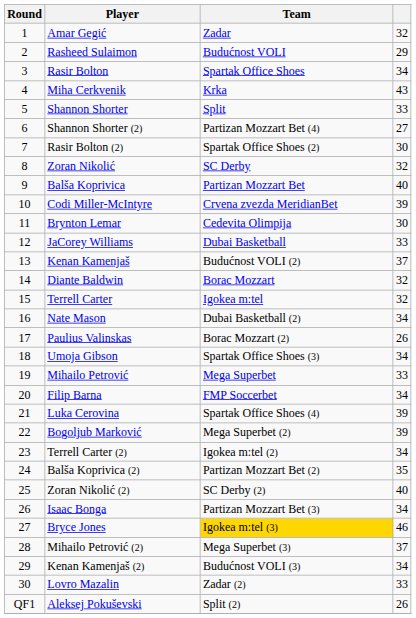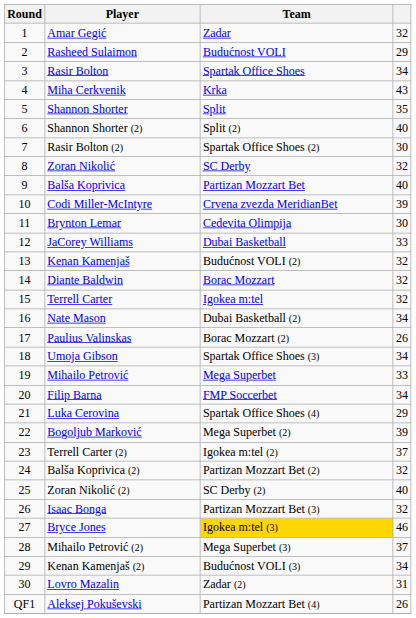Shannon Shorter | column 4: 33 -> 35
Shannon Shorter (2) | Team: Partizan Mozzart Bet (4) -> Split (2)
Shannon Shorter (2) | column 4: 27 -> 40
Kenan Kamenjaš | column 4: 37 -> 32
Luka Cerovina | column 4: 39 -> 29
Terrell Carter (2) | column 4: 34 -> 37
Balša Koprivica (2) | column 4: 35 -> 32
Isaac Bonga | column 4: 34 -> 32
Lovro Mazalin | column 4: 33 -> 31
Aleksej Pokuševski | Team: Split (2) -> Partizan Mozzart Bet (4)
